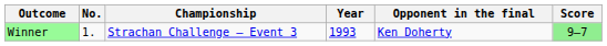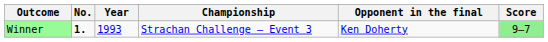columns swapped: Year <-> Championship
Winner | No.: normal -> bold
